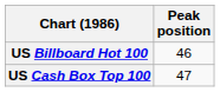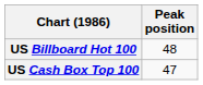US Billboard Hot 100 | Peak position: 46 -> 48
